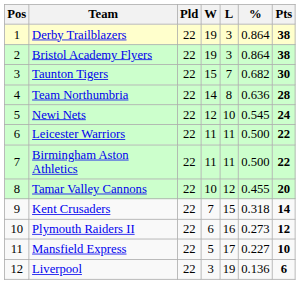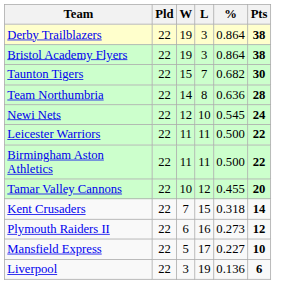- column: Pos | 1 | 2 | 3 | 4 | 5 | 6 | 7 | 8 | 9 | 10 | 11 | 12
